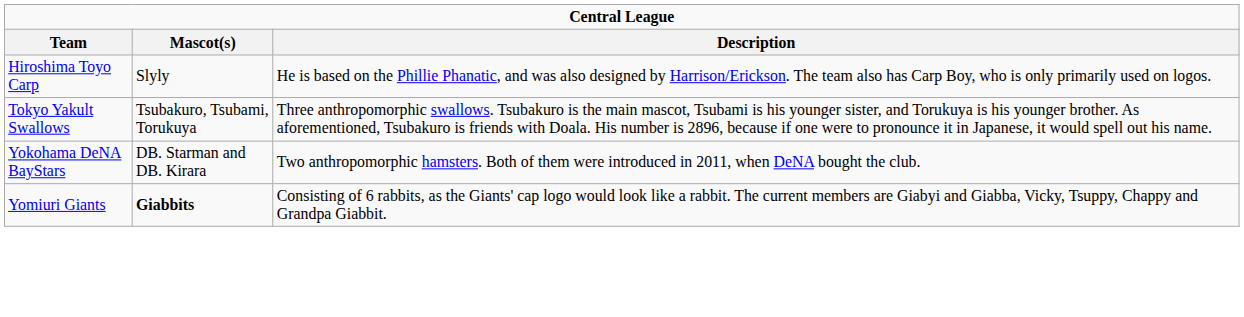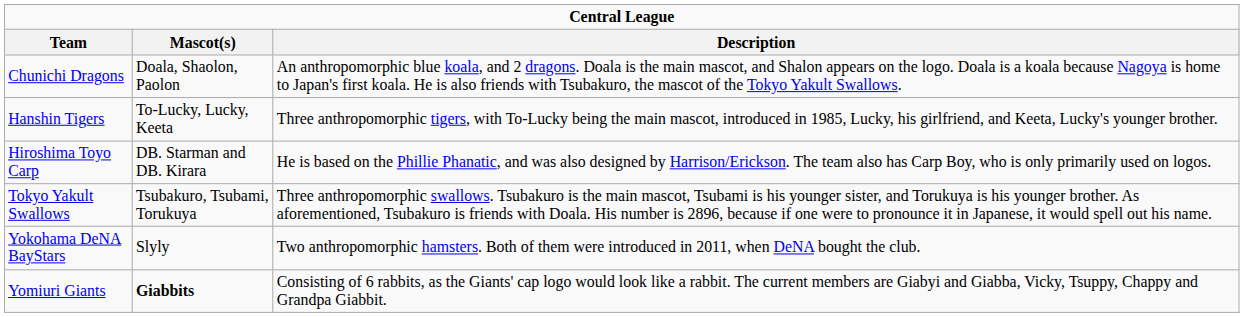+ row: Chunichi Dragons | Doala, Shaolon, Paolon | An anthropomorphic blue koala, and 2 dragons. Doala is the main mascot, and Shalon appears on the logo. Doala is a koala because Nagoya is home to Japan's first koala. He is also friends with Tsubakuro, the mascot of the Tokyo Yakult Swallows.
+ row: Hanshin Tigers | To-Lucky, Lucky, Keeta | Three anthropomorphic tigers, with To-Lucky being the main mascot, introduced in 1985, Lucky, his girlfriend, and Keeta, Lucky's younger brother.
Hiroshima Toyo Carp | Mascot(s): Slyly -> DB. Starman and DB. Kirara
Yokohama DeNA BayStars | Mascot(s): DB. Starman and DB. Kirara -> Slyly
